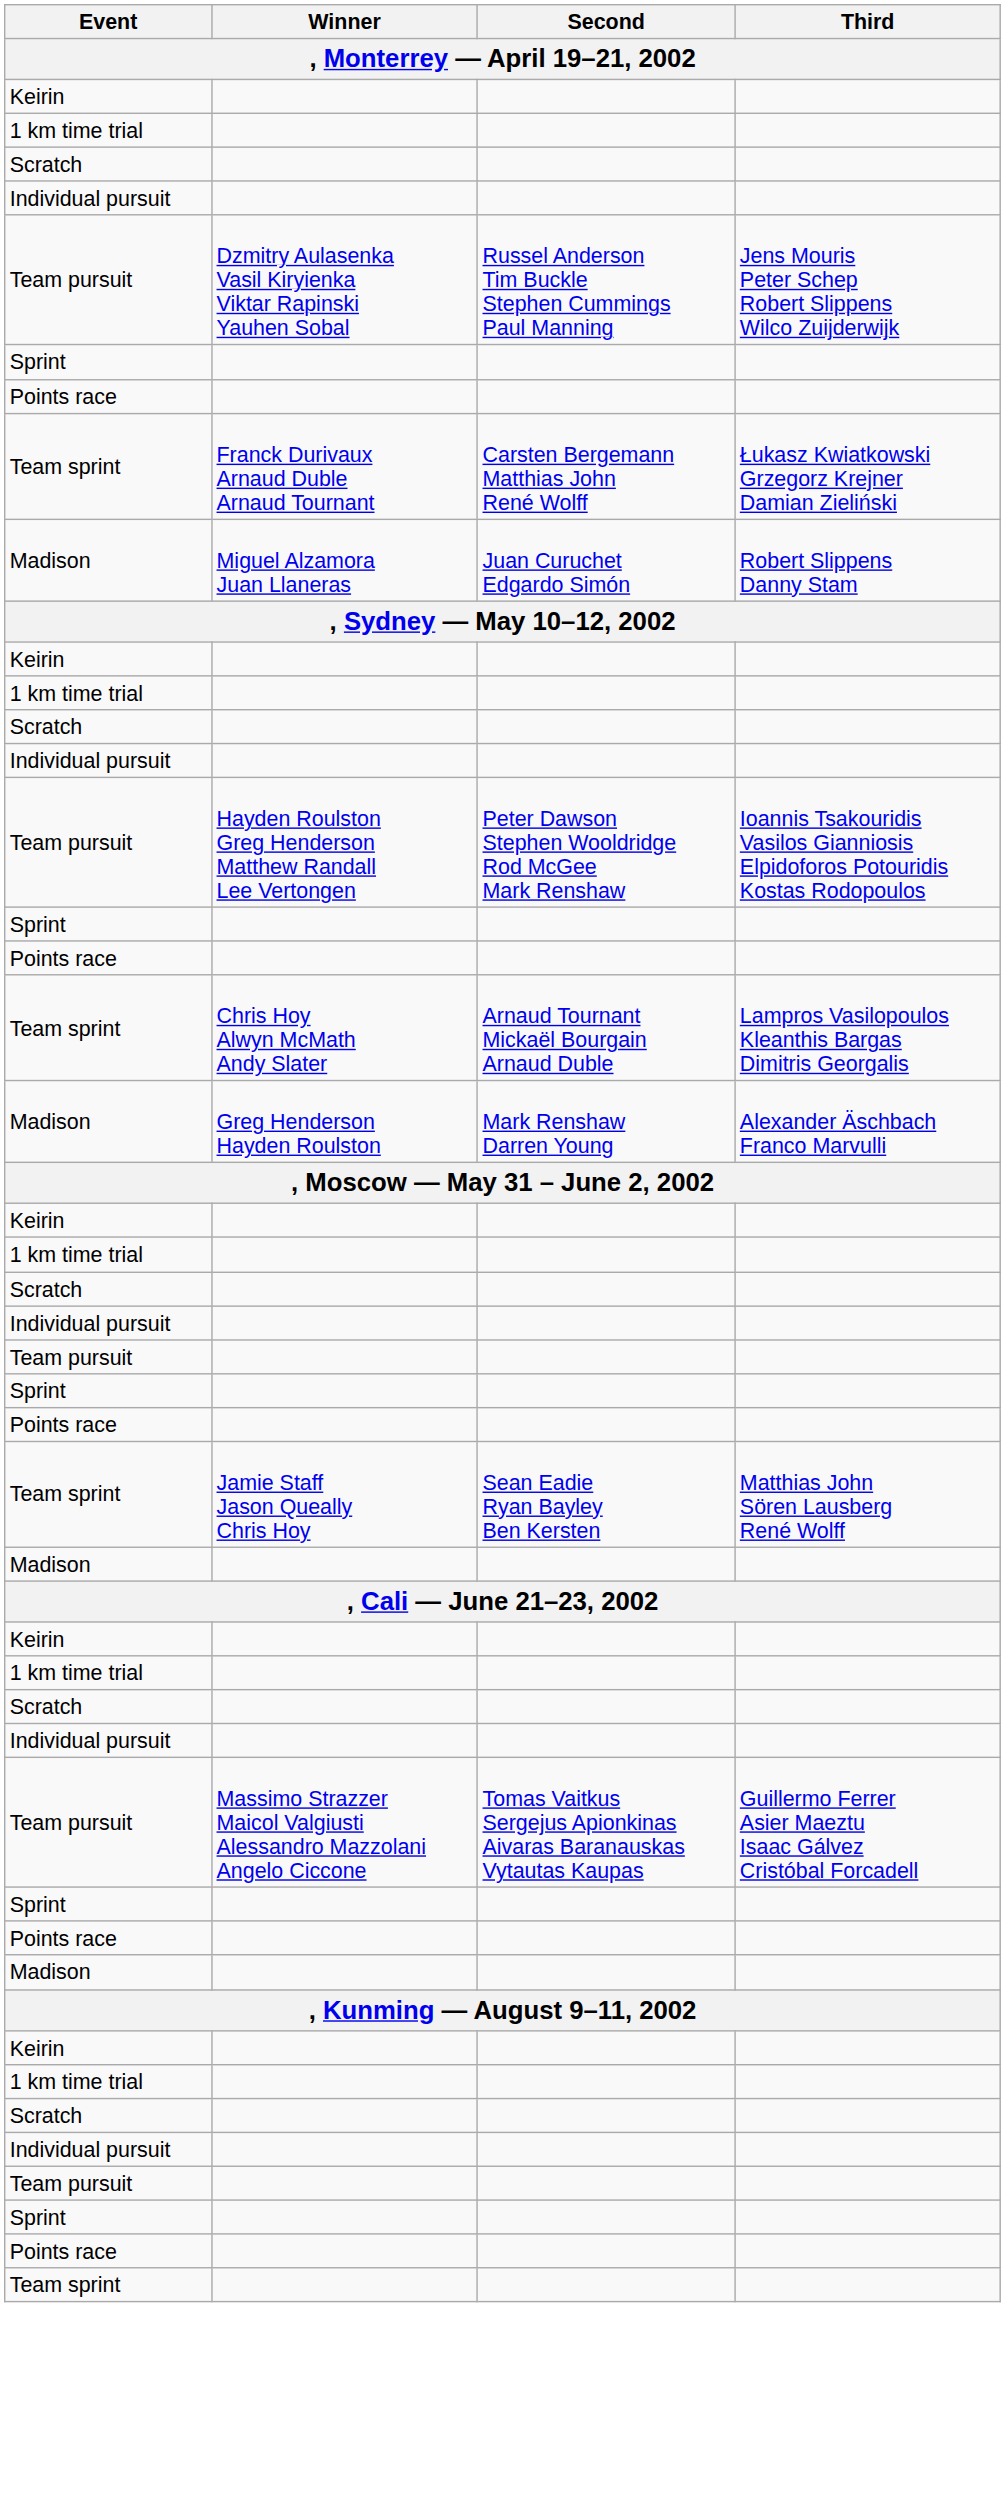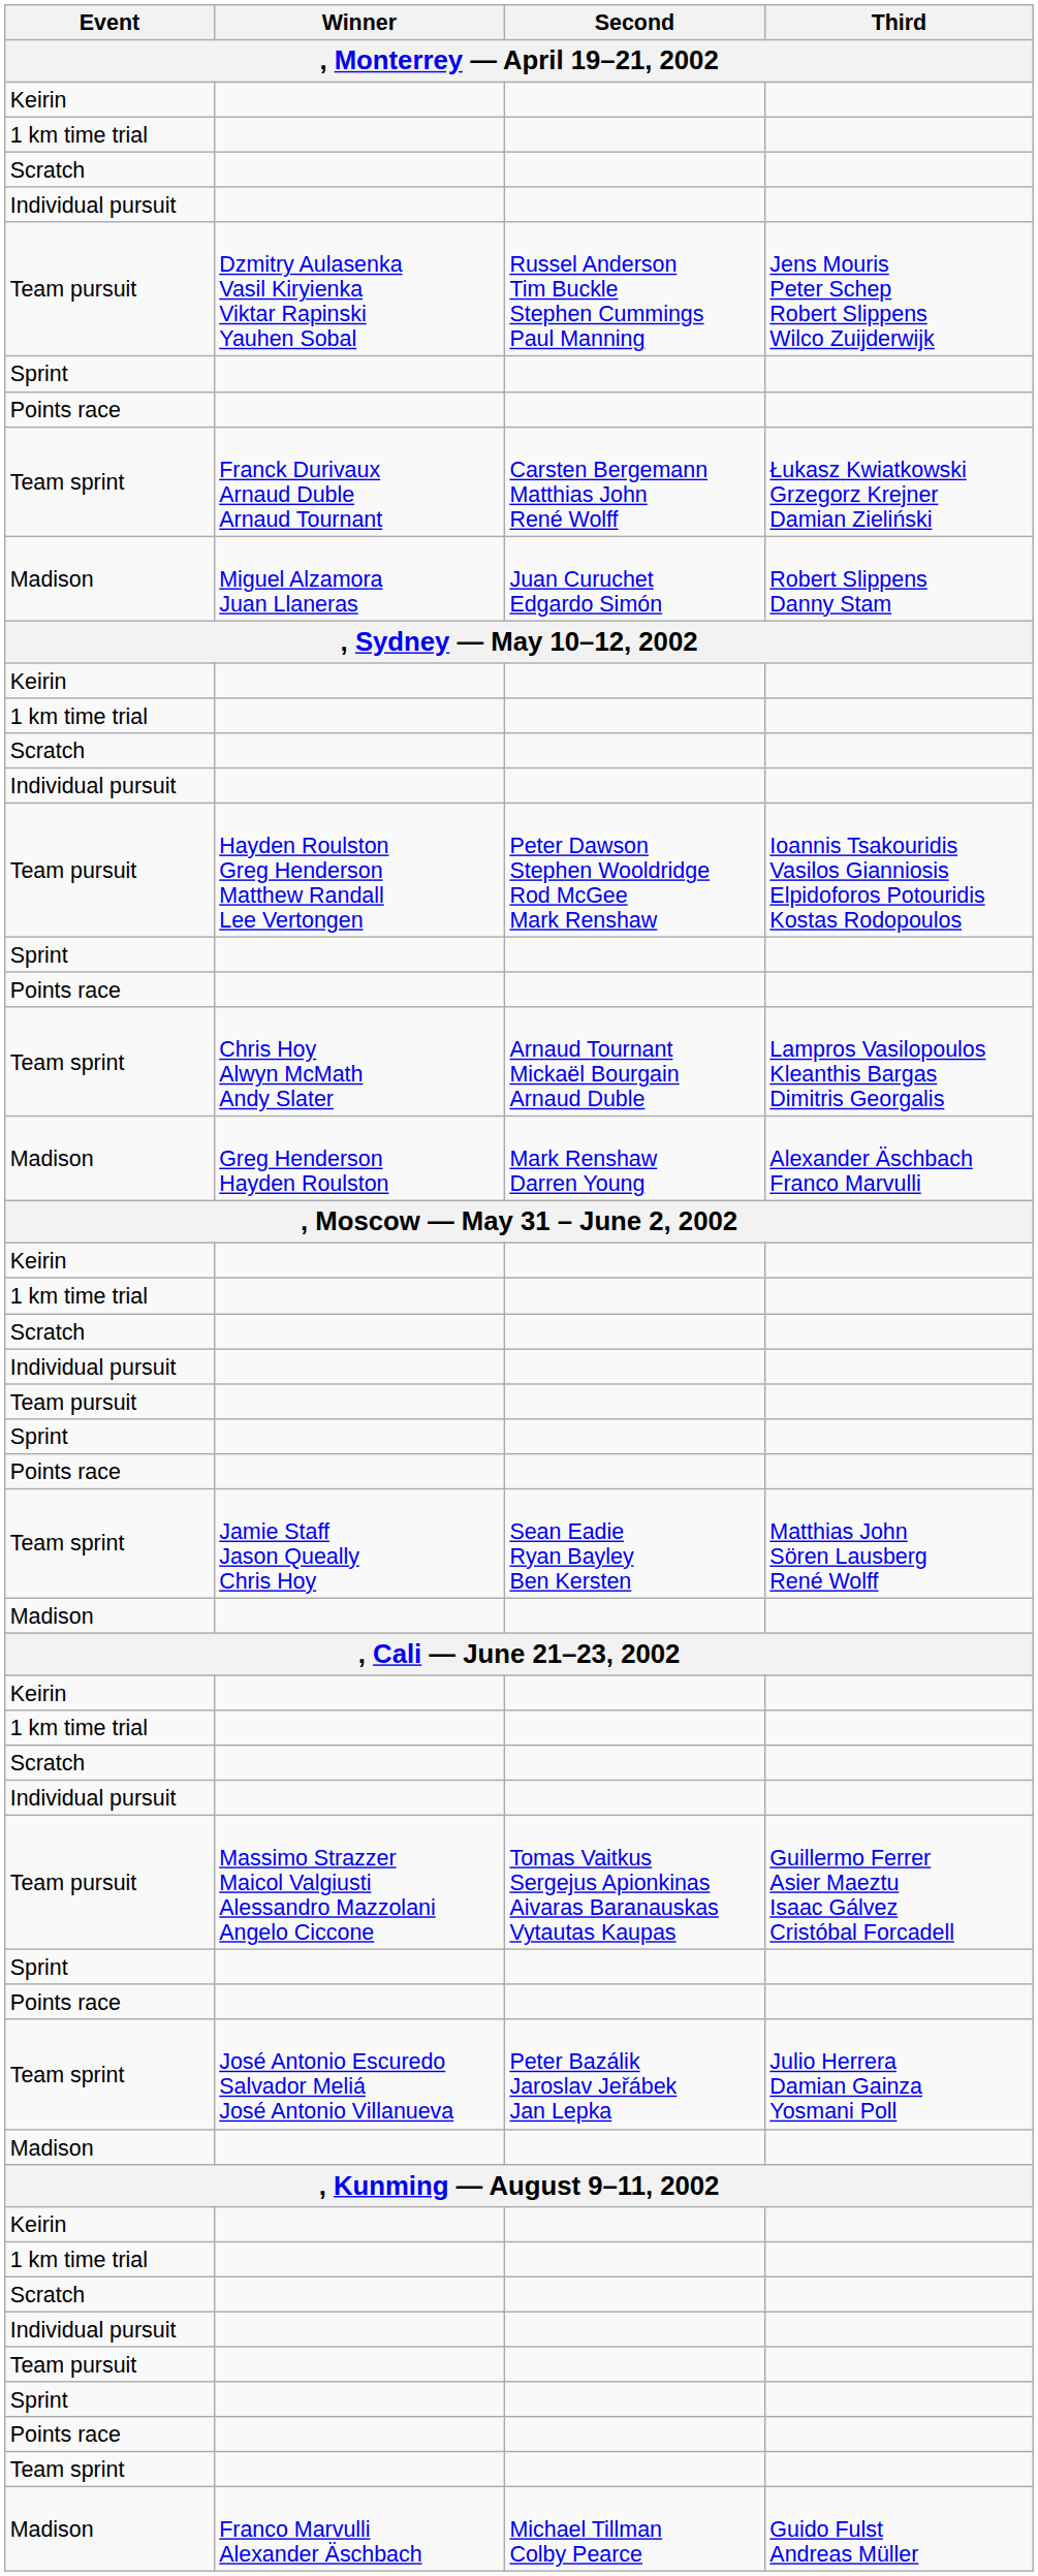+ row: Team sprint | José Antonio Escuredo Salvador Meliá José Antonio Villanueva | Peter Bazálik Jaroslav Jeřábek Jan Lepka | Julio Herrera Damian Gainza Yosmani Poll
+ row: Madison | Franco Marvulli Alexander Äschbach | Michael Tillman Colby Pearce | Guido Fulst Andreas Müller
